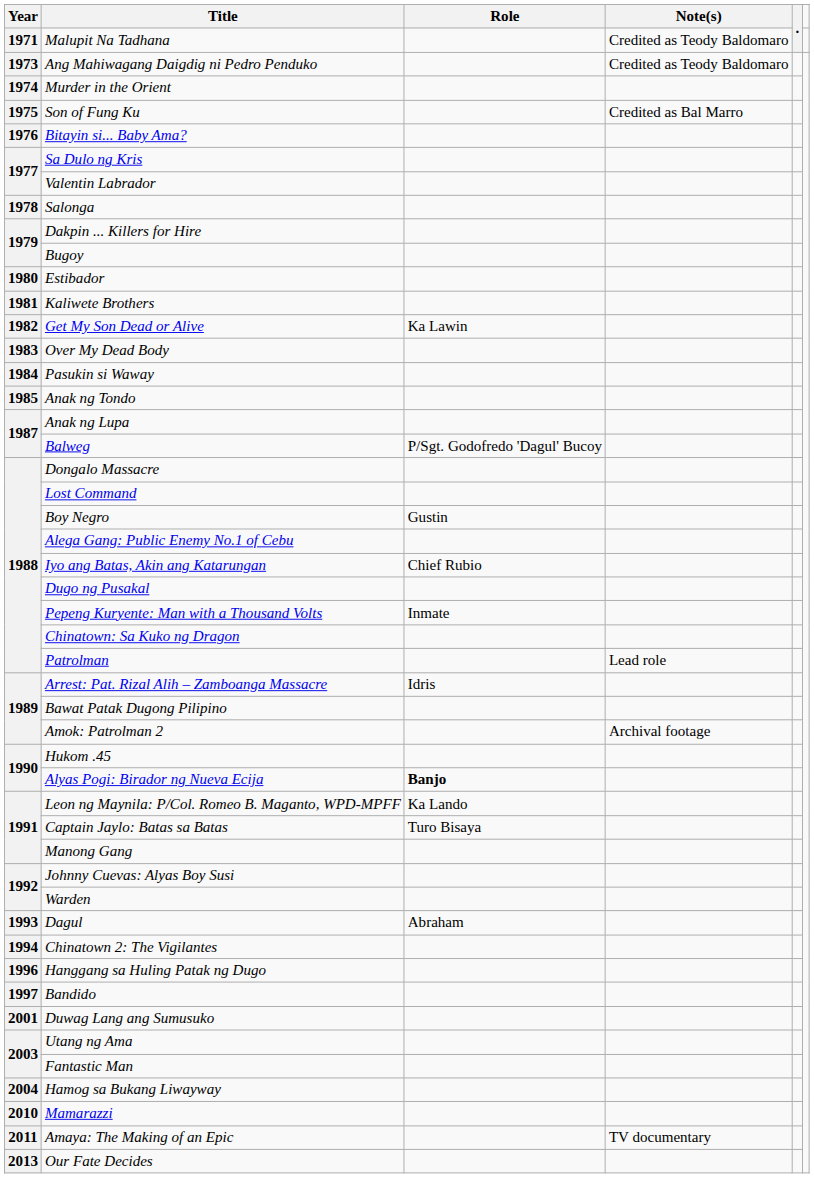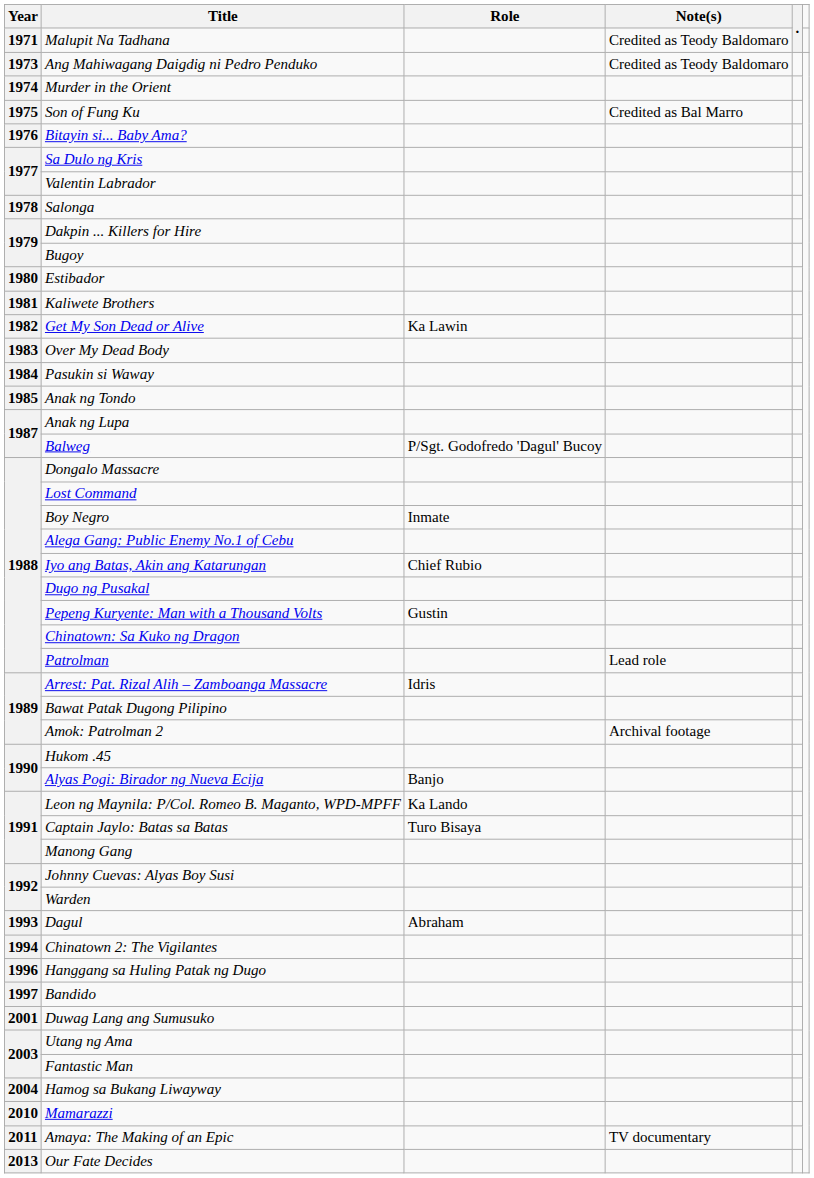Boy Negro | Role: Gustin -> Inmate
Pepeng Kuryente: Man with a Thousand Volts | Role: Inmate -> Gustin
Alyas Pogi: Birador ng Nueva Ecija | Role: bold -> normal
